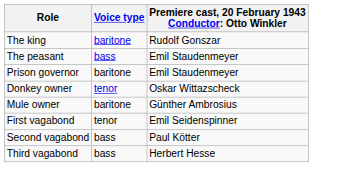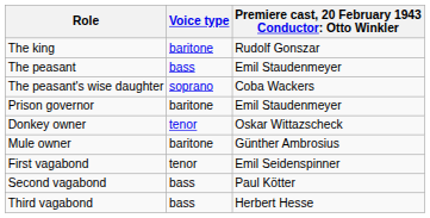+ row: The peasant's wise daughter | soprano | Coba Wackers
